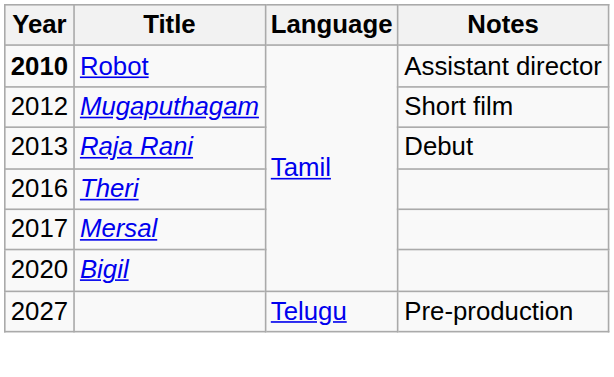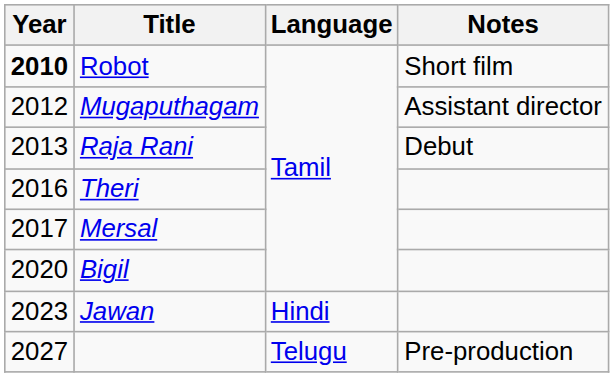Robot | Notes: Assistant director -> Short film
Mugaputhagam | Notes: Short film -> Assistant director
+ row: 2023 | Jawan | Hindi
